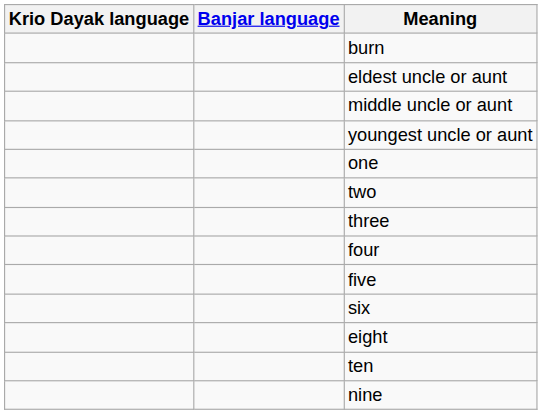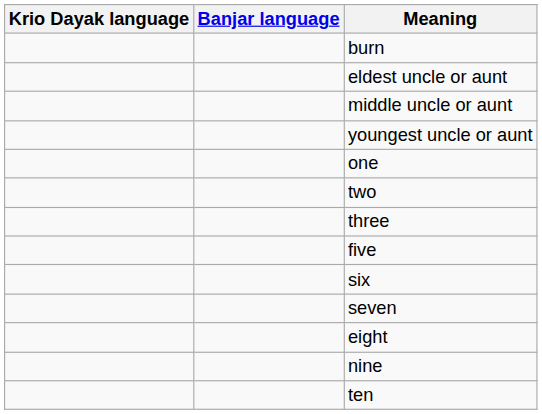- row: four
+ row: seven
rows swapped: nine <-> ten
